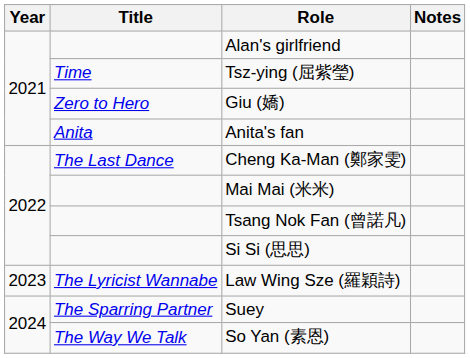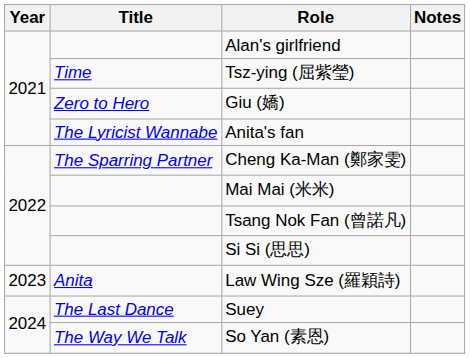Anita's fan | Title: Anita -> The Lyricist Wannabe
Cheng Ka-Man (鄭家雯) | Title: The Last Dance -> The Sparring Partner
Law Wing Sze (羅穎詩) | Title: The Lyricist Wannabe -> Anita
Suey | Title: The Sparring Partner -> The Last Dance
